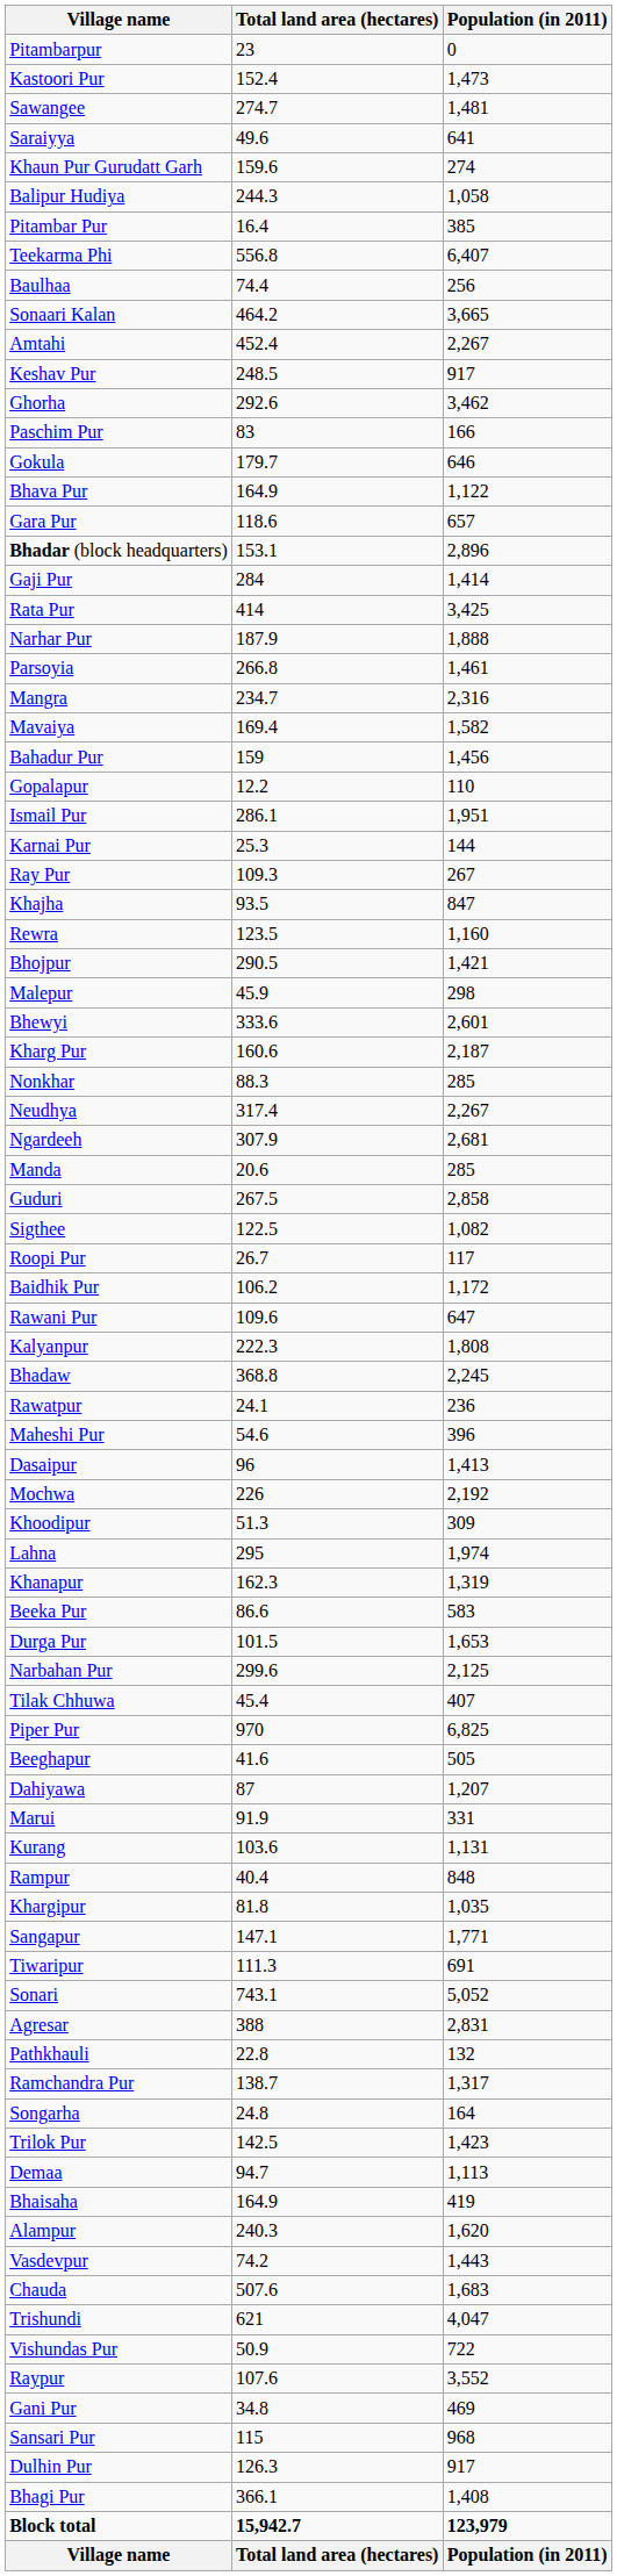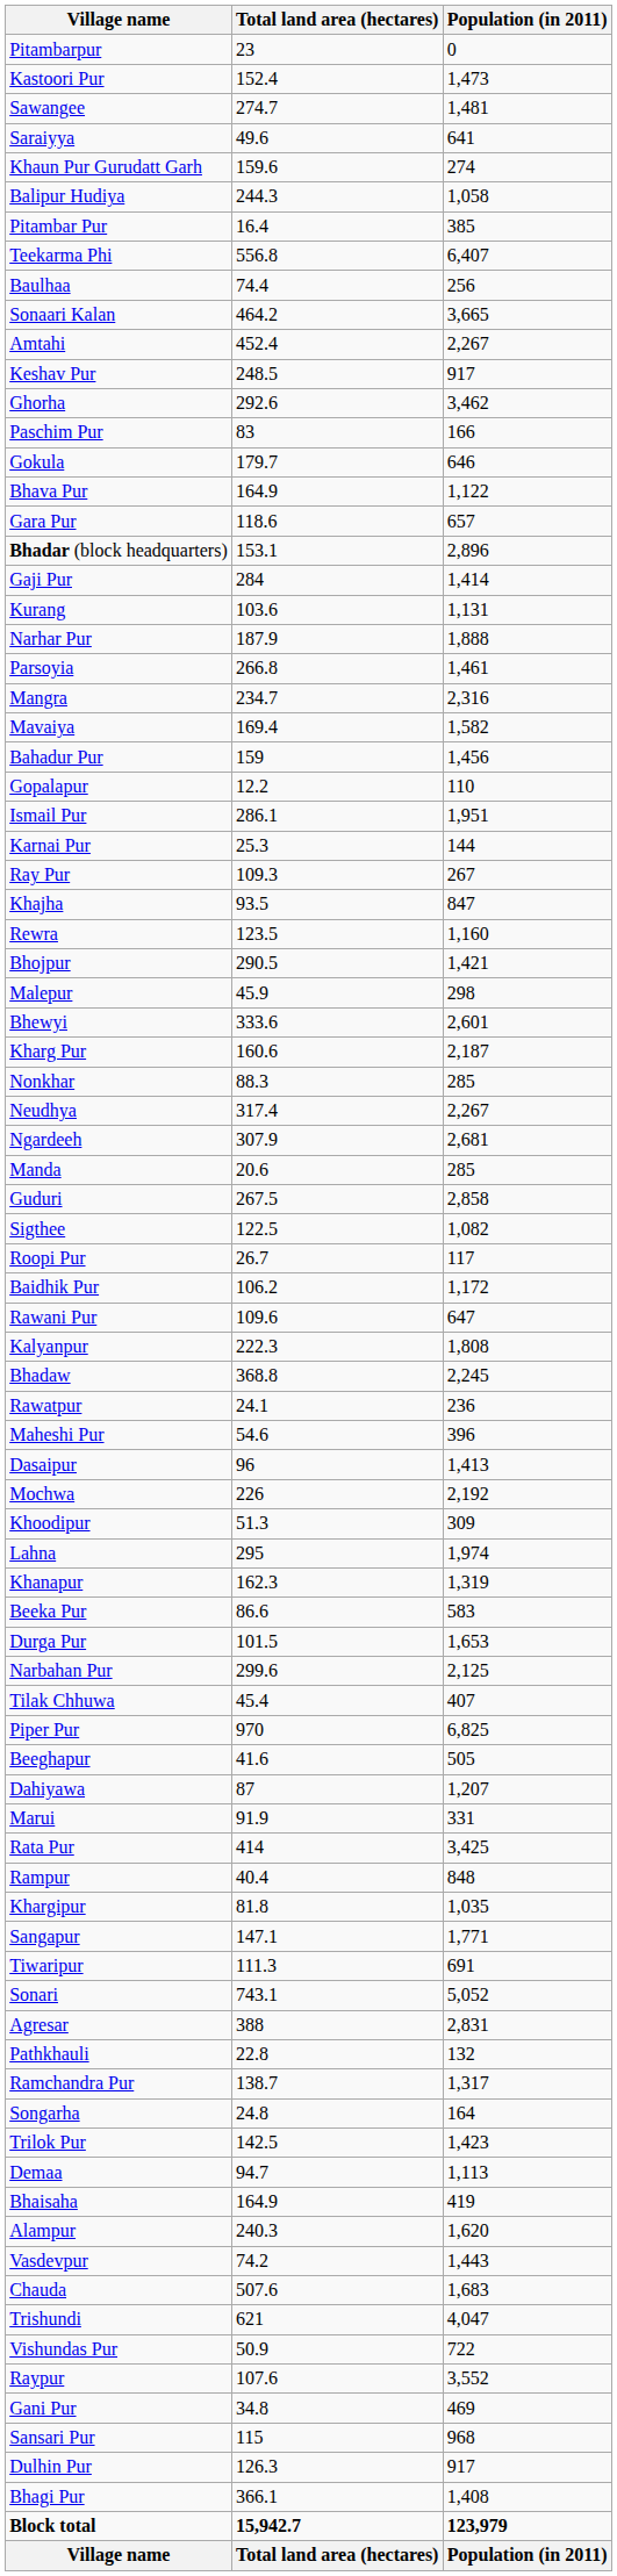rows swapped: Rata Pur <-> Kurang
